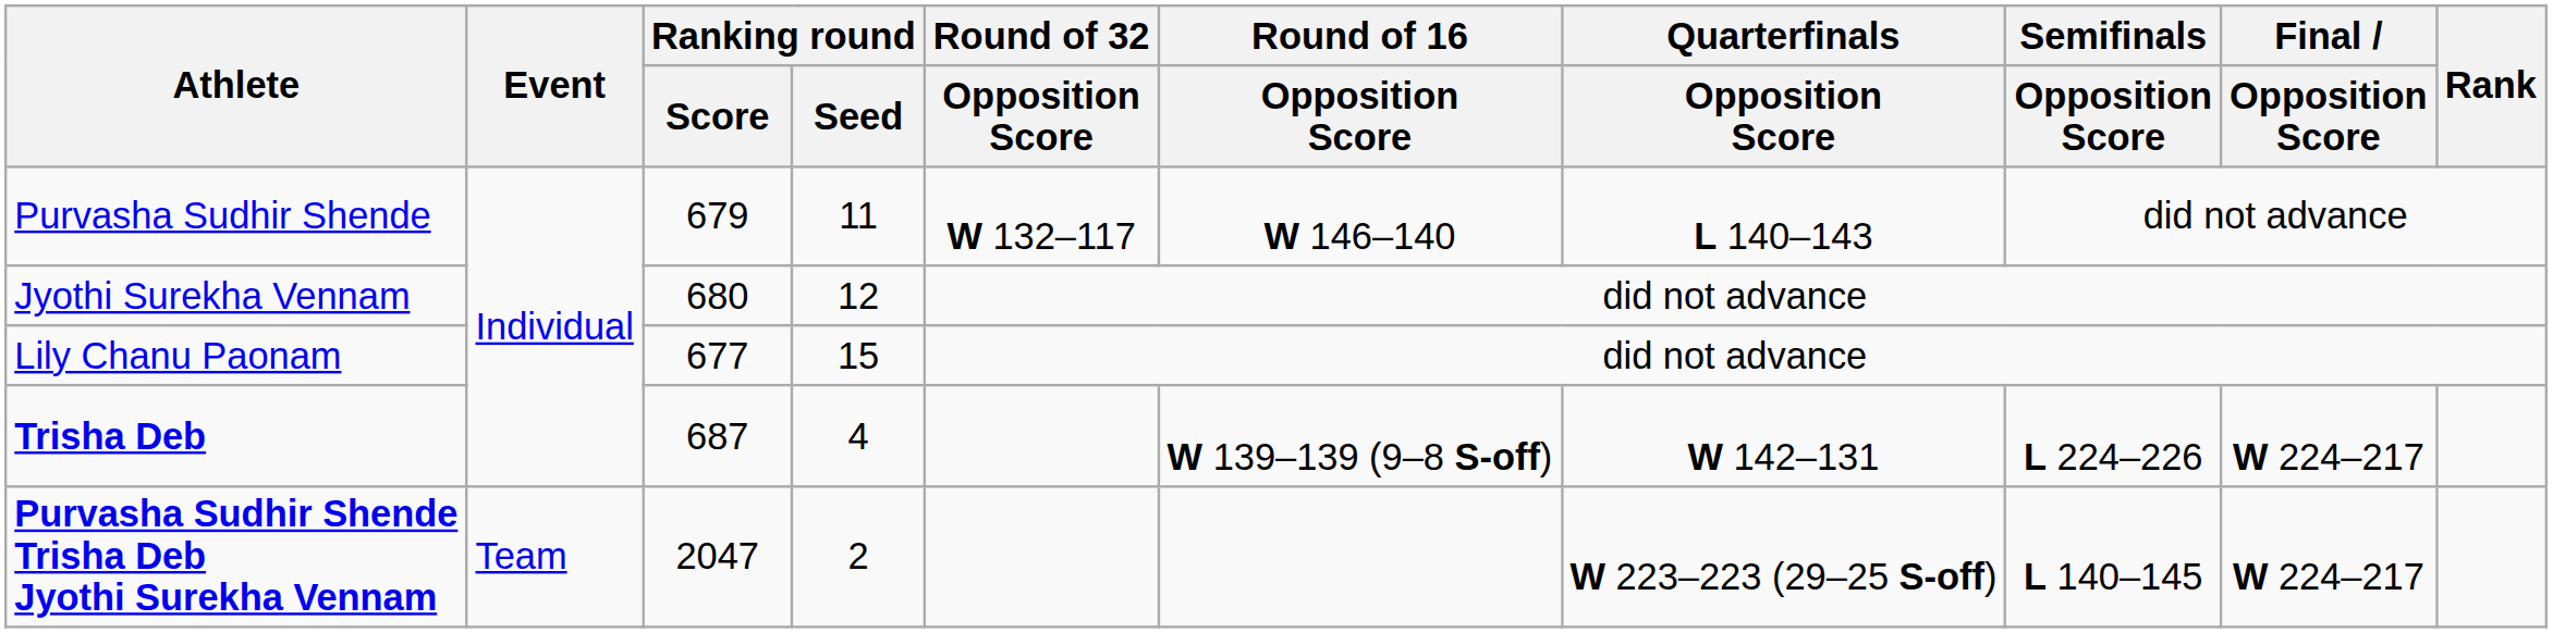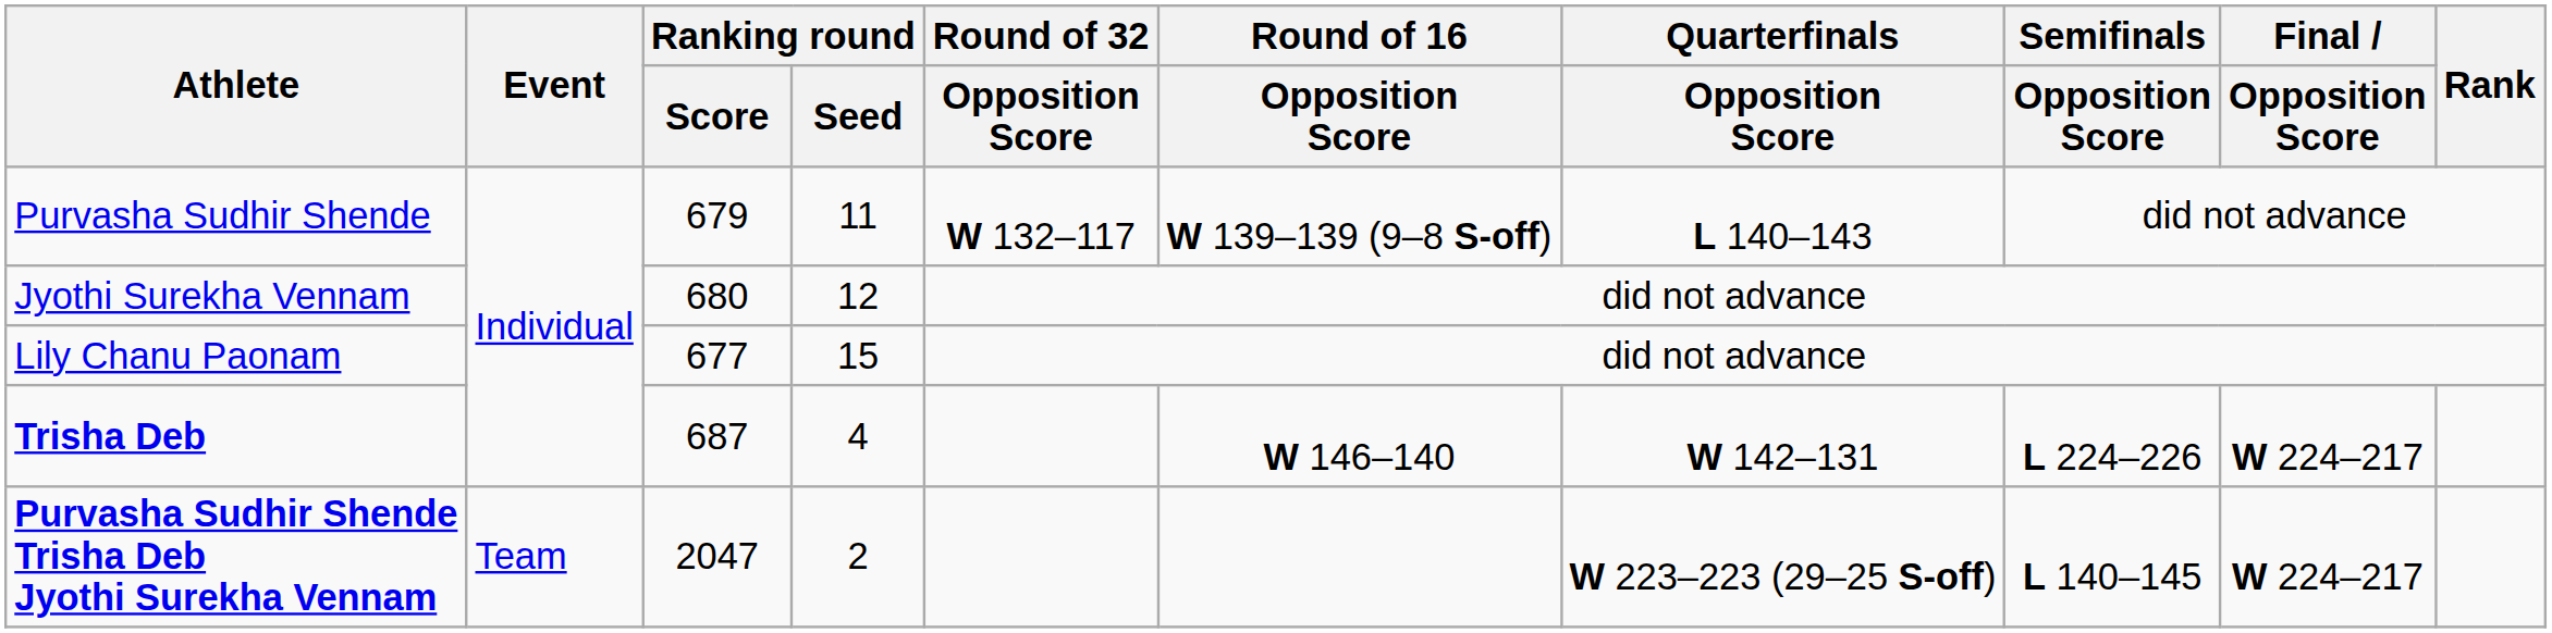Purvasha Sudhir Shende | Round of 16 / Opposition Score: W 146–140 -> W 139–139 (9–8 S-off)
Trisha Deb | Round of 16 / Opposition Score: W 139–139 (9–8 S-off) -> W 146–140
